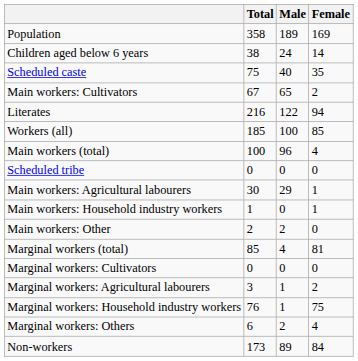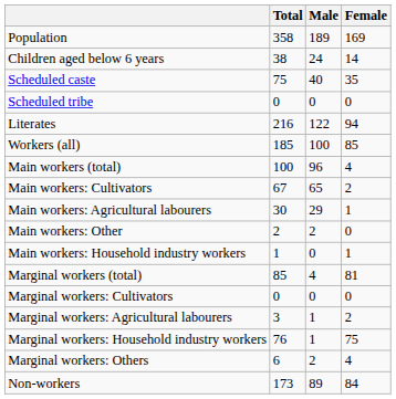rows swapped: Scheduled tribe <-> Main workers: Cultivators
rows swapped: Main workers: Household industry workers <-> Main workers: Other
